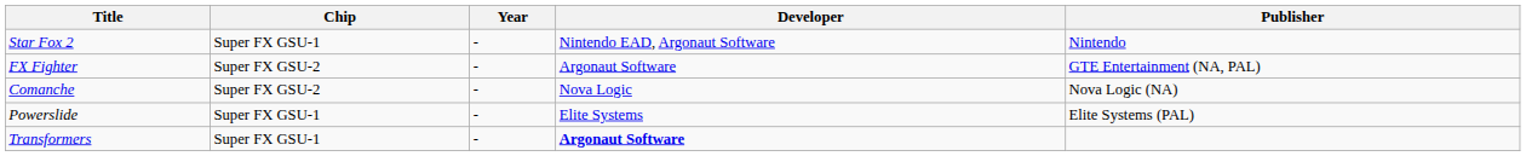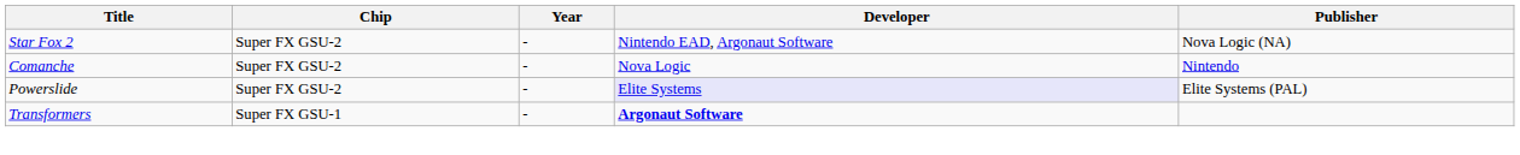Star Fox 2 | Chip: Super FX GSU-1 -> Super FX GSU-2
Star Fox 2 | Publisher: Nintendo -> Nova Logic (NA)
- row: FX Fighter | Super FX GSU-2 | - | Argonaut Software | GTE Entertainment (NA, PAL)
Comanche | Publisher: Nova Logic (NA) -> Nintendo
Powerslide | Chip: Super FX GSU-1 -> Super FX GSU-2
Powerslide | Developer: no background -> lavender background
